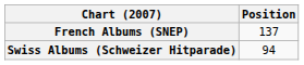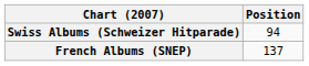rows swapped: French Albums (SNEP) <-> Swiss Albums (Schweizer Hitparade)
